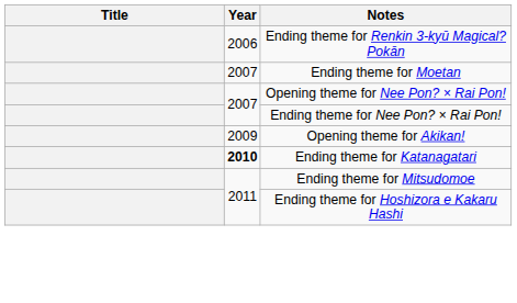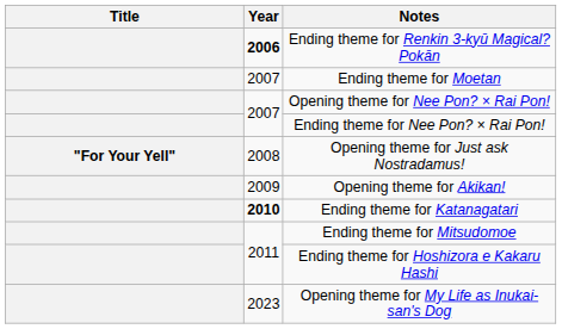Ending theme for Renkin 3-kyū Magical? Pokān | Year: normal -> bold
+ row: "For Your Yell" | 2008 | Opening theme for Just ask Nostradamus!
+ row: 2023 | Opening theme for My Life as Inukai-san's Dog
